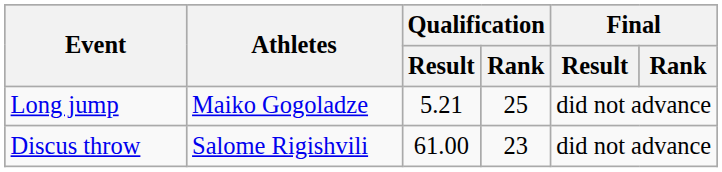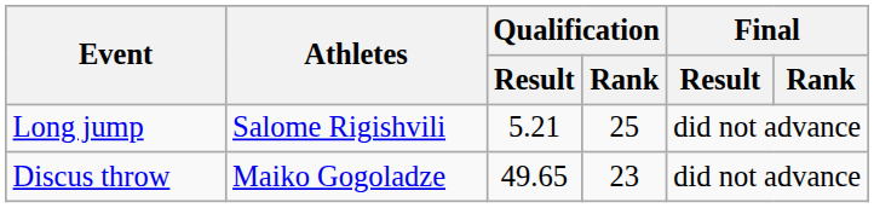Long jump | Athletes: Maiko Gogoladze -> Salome Rigishvili
Discus throw | Athletes: Salome Rigishvili -> Maiko Gogoladze
Discus throw | Qualification / Result: 61.00 -> 49.65
